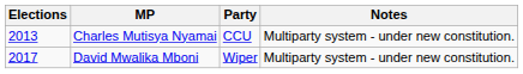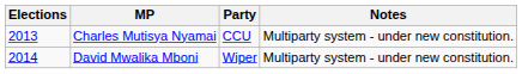David Mwalika Mboni | Elections: 2017 -> 2014
